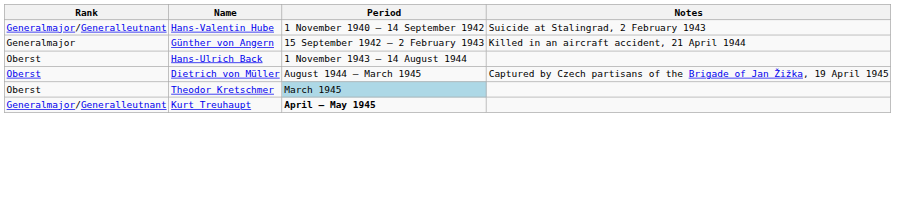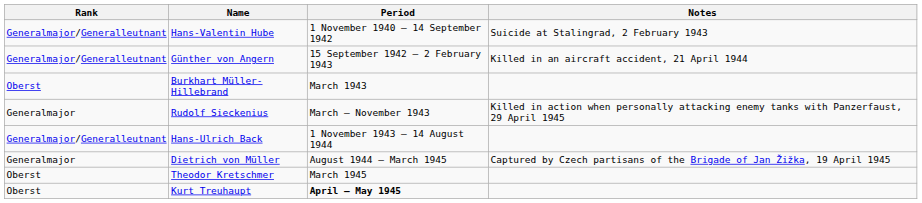Günther von Angern | Rank: Generalmajor -> Generalmajor/Generalleutnant
+ row: Oberst | Burkhart Müller-Hillebrand | March 1943
+ row: Generalmajor | Rudolf Sieckenius | March – November 1943 | Killed in action when personally attacking enemy tanks with Panzerfaust, 29 April 1945
Hans-Ulrich Back | Rank: Oberst -> Generalmajor/Generalleutnant
Dietrich von Müller | Rank: Oberst -> Generalmajor
Theodor Kretschmer | Period: lightblue background -> no background
Kurt Treuhaupt | Rank: Generalmajor/Generalleutnant -> Oberst
